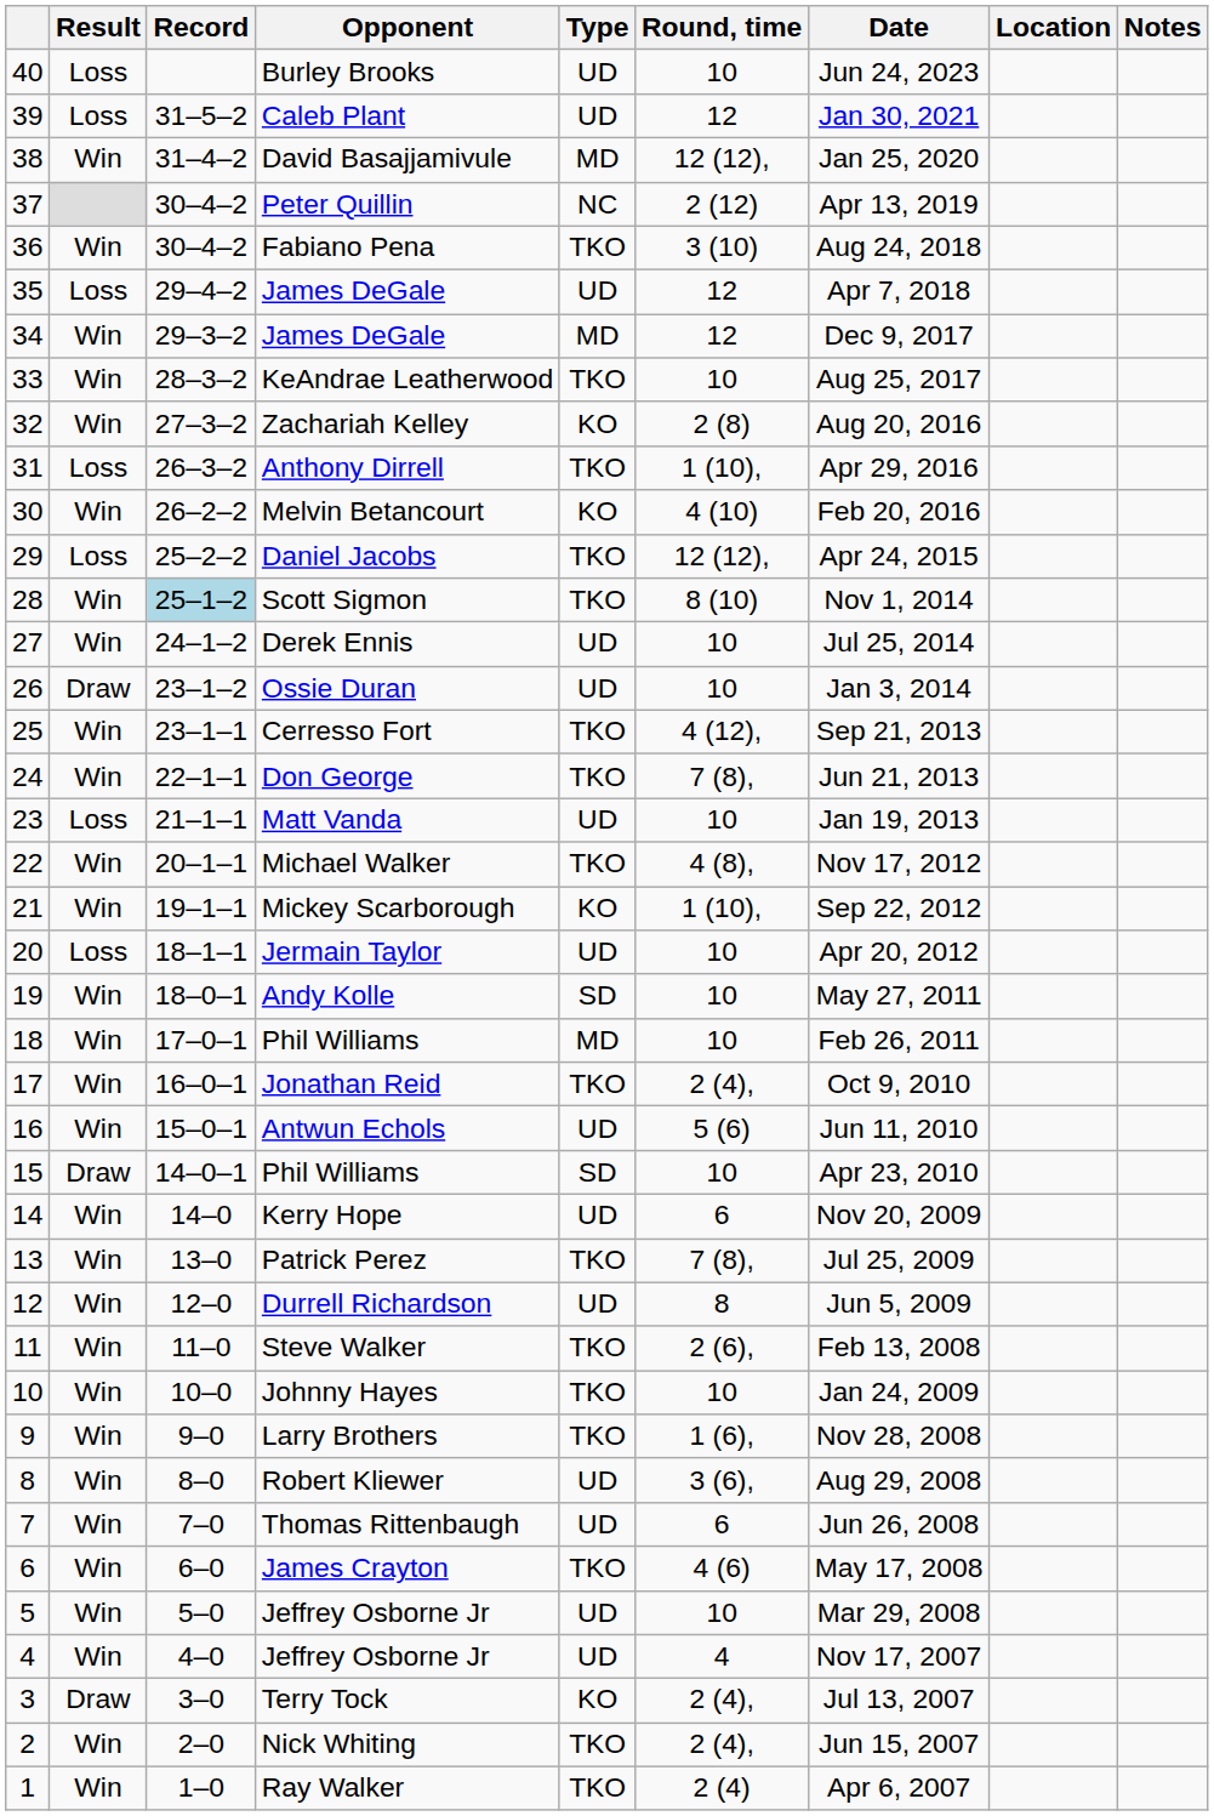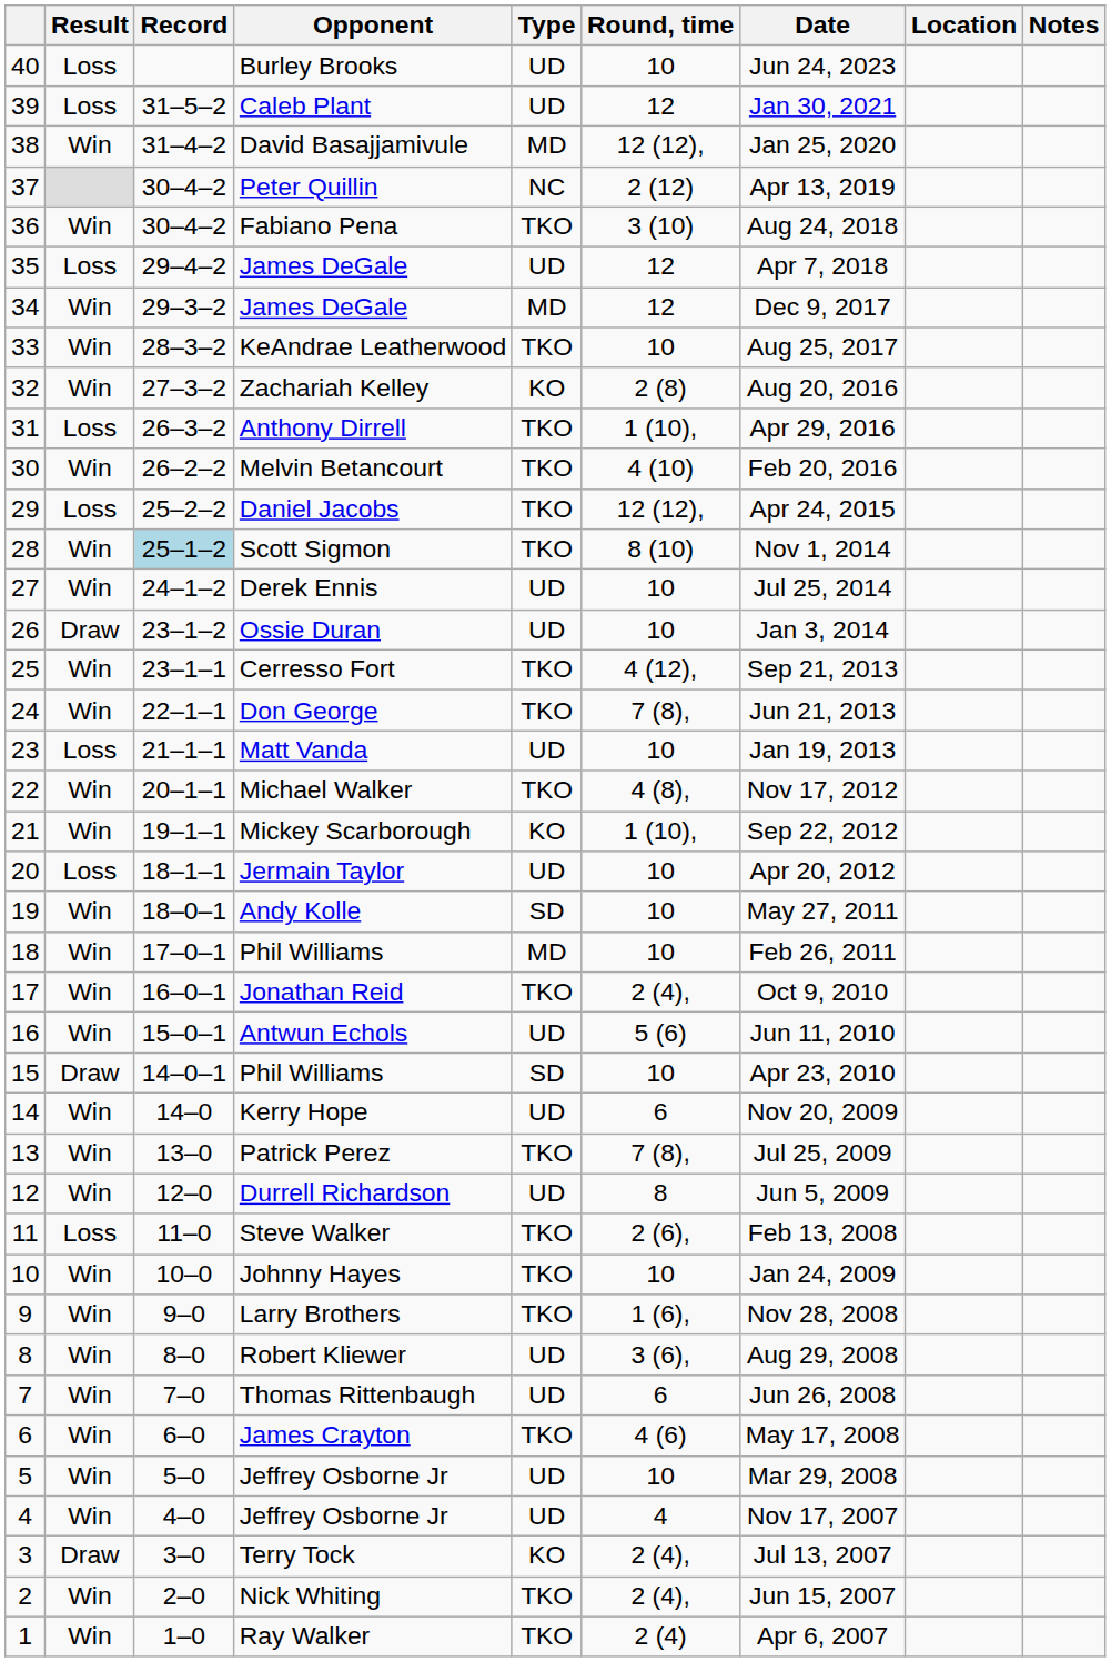Melvin Betancourt | Type: KO -> TKO
Steve Walker | Result: Win -> Loss
